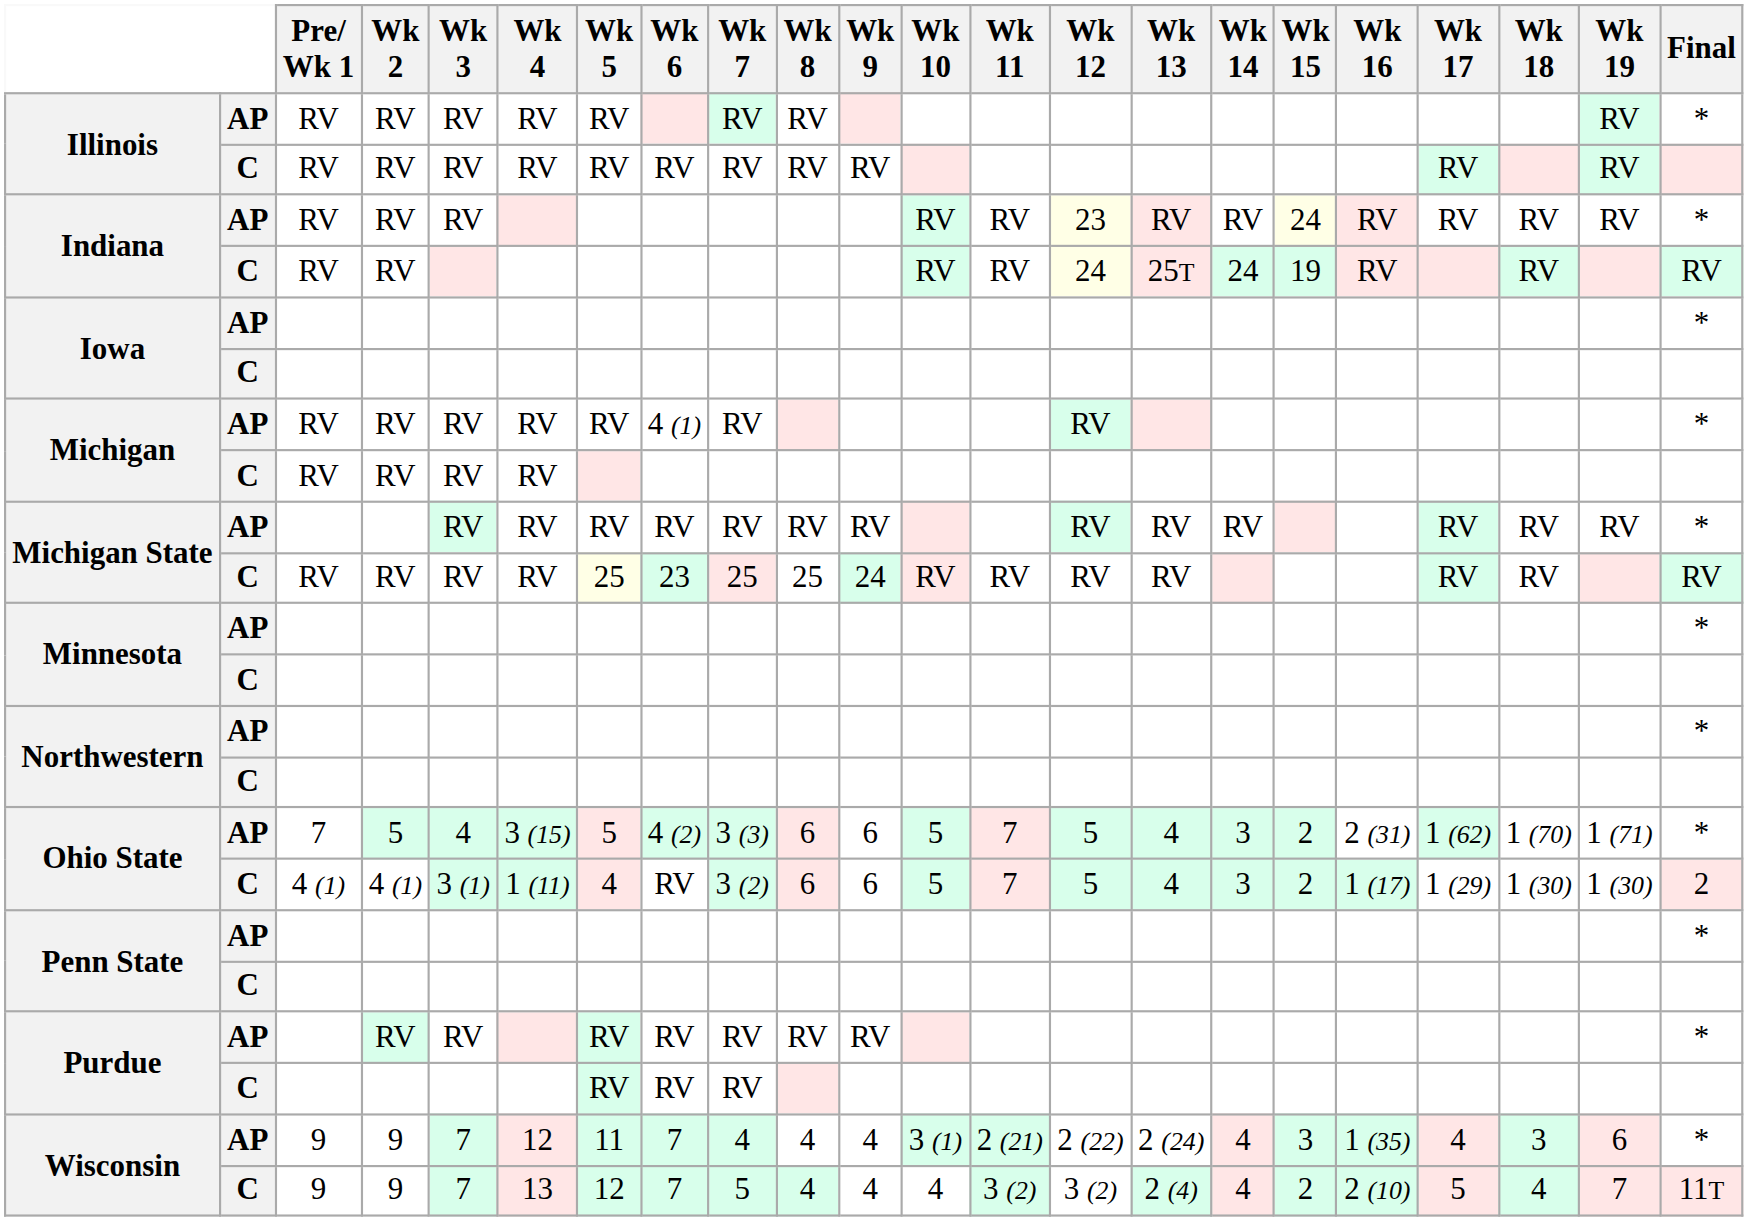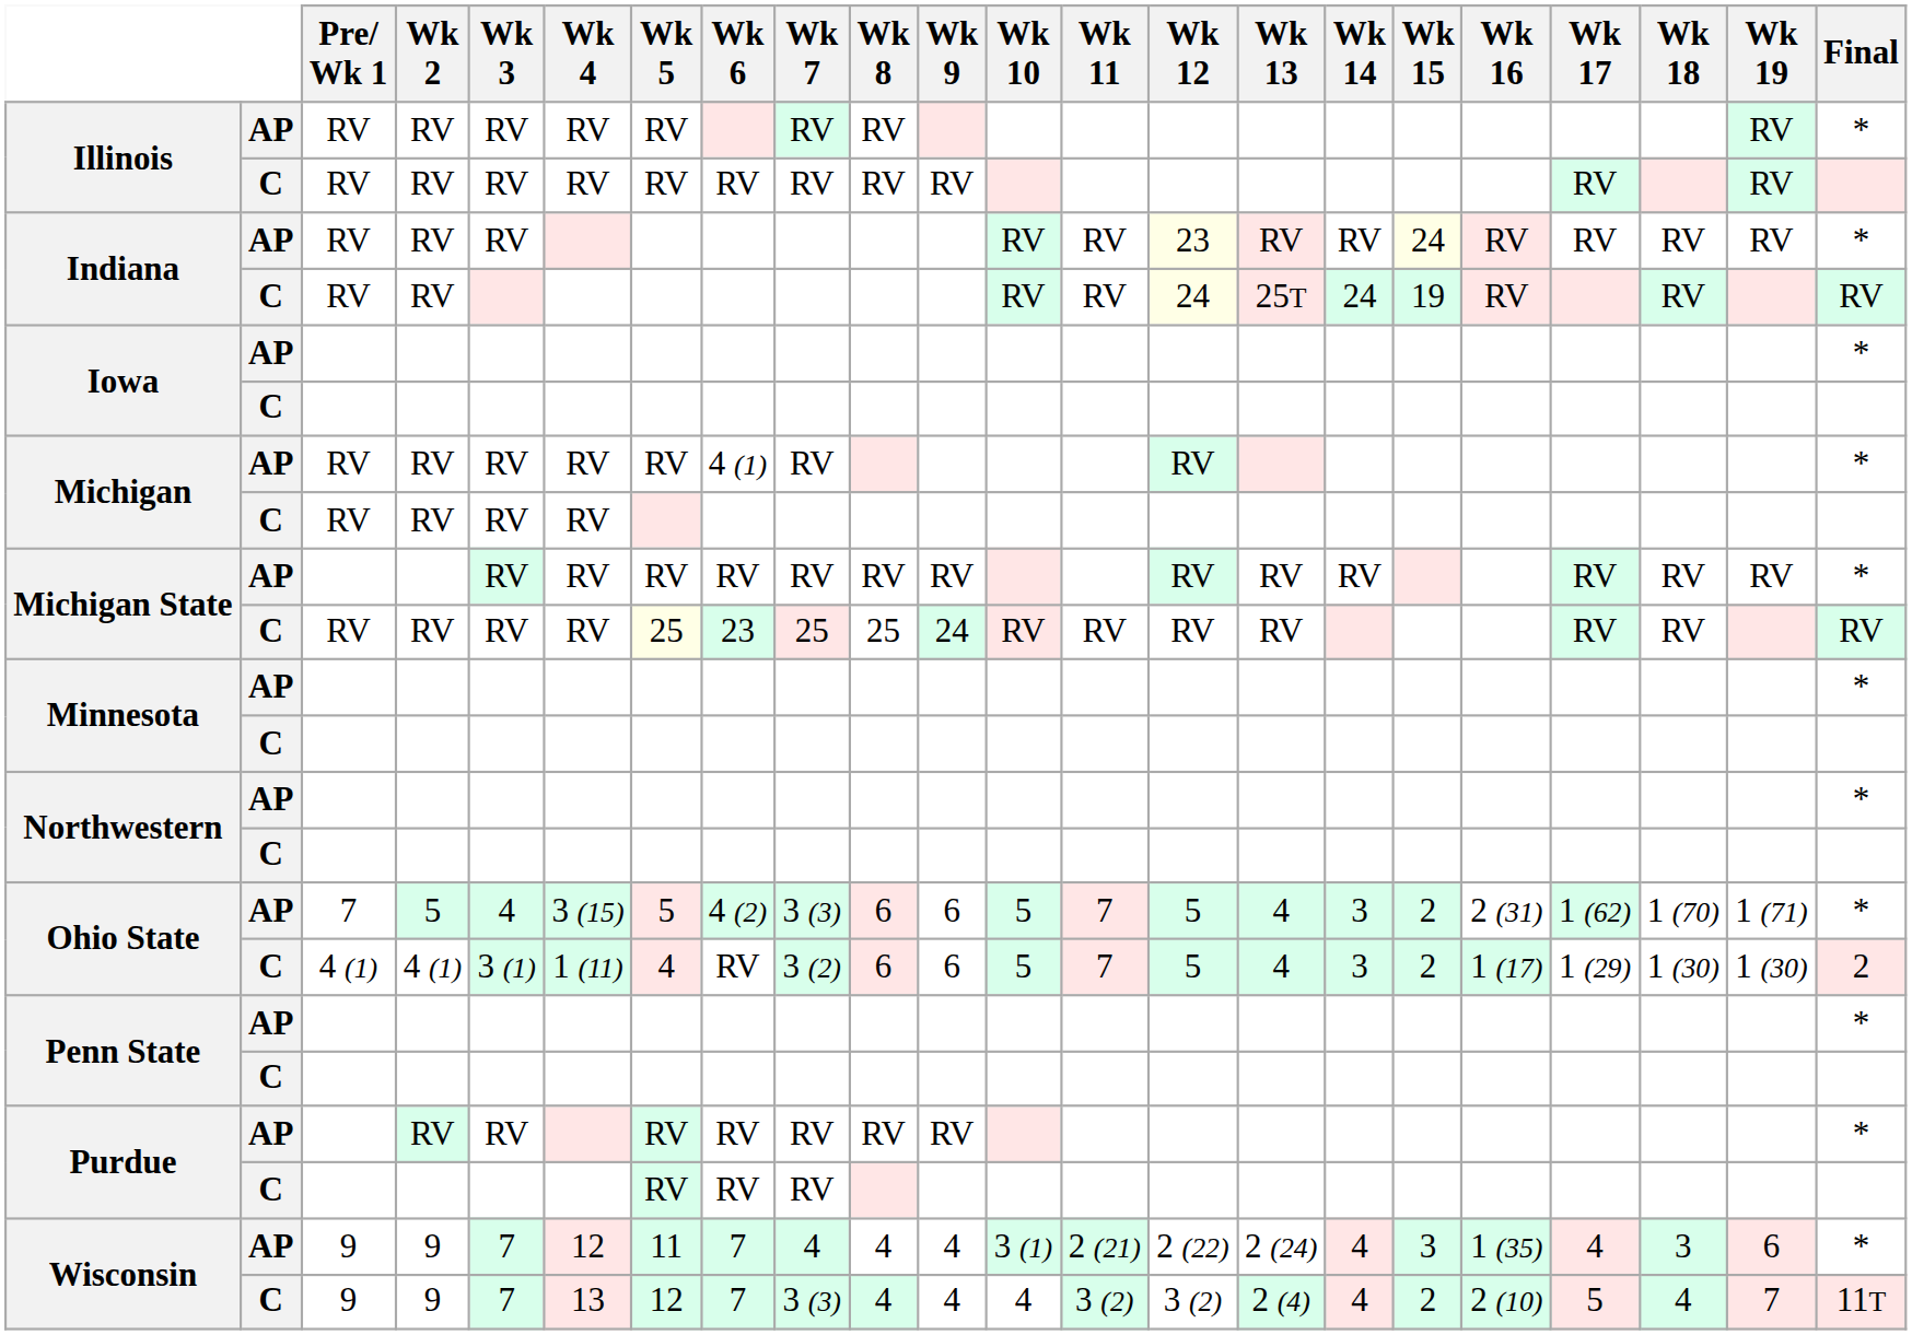Wisconsin / C | Wk 7: 5 -> 3 (3)
